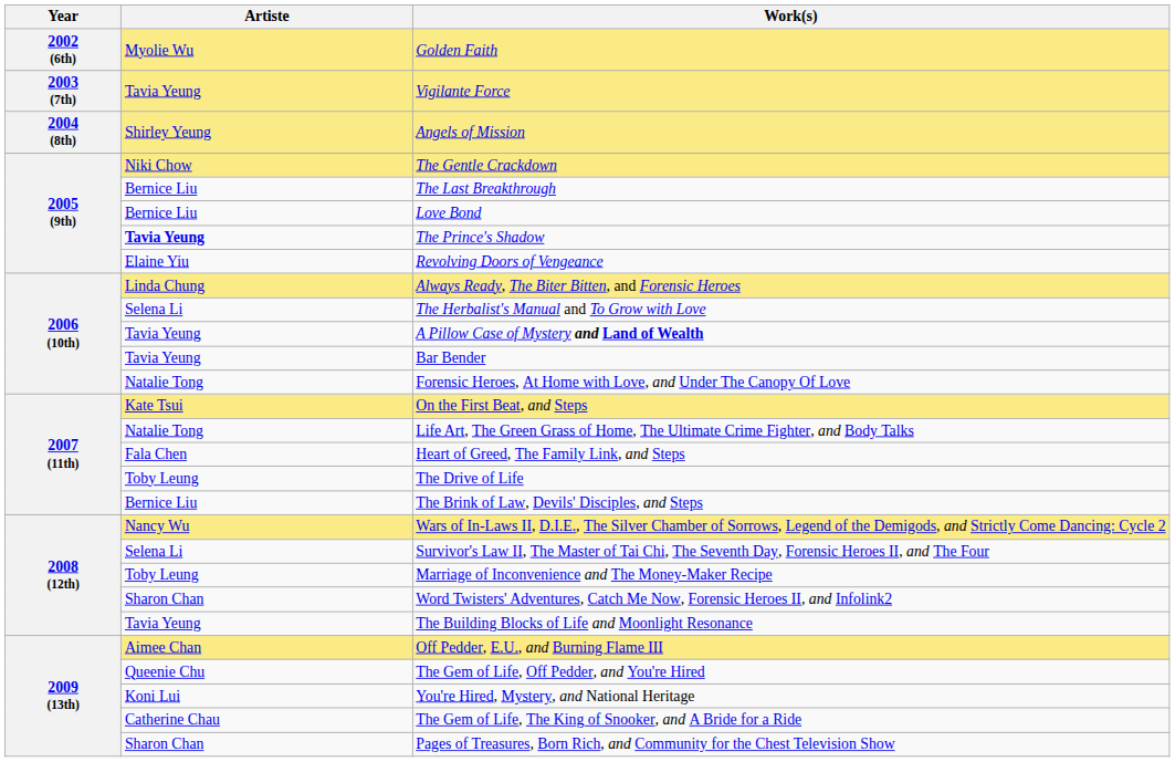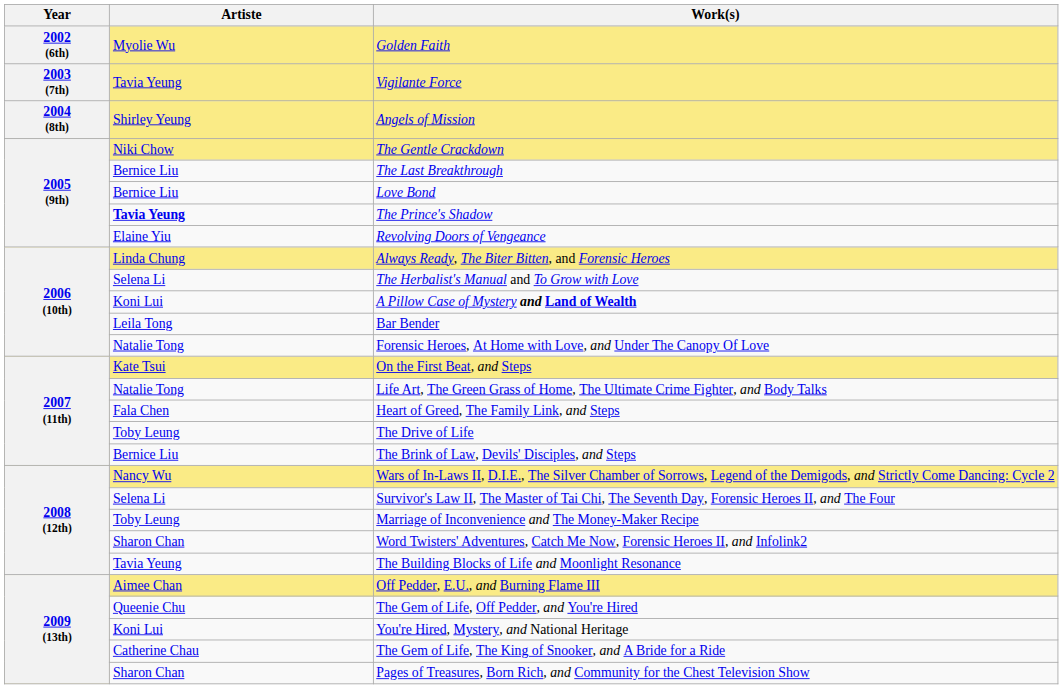A Pillow Case of Mystery and Land of Wealth | Artiste: Tavia Yeung -> Koni Lui
Bar Bender | Artiste: Tavia Yeung -> Leila Tong
